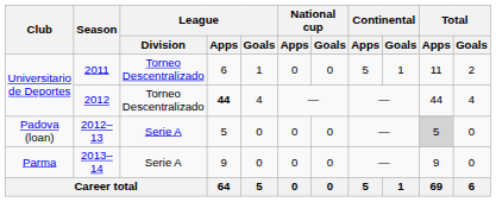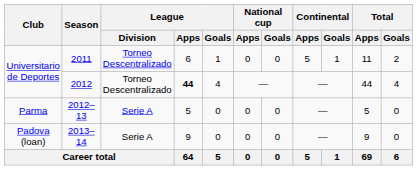2012–13 | Club: Padova (loan) -> Parma
2012–13 | Total / Apps: lightgrey background -> no background
2013–14 | Club: Parma -> Padova (loan)
